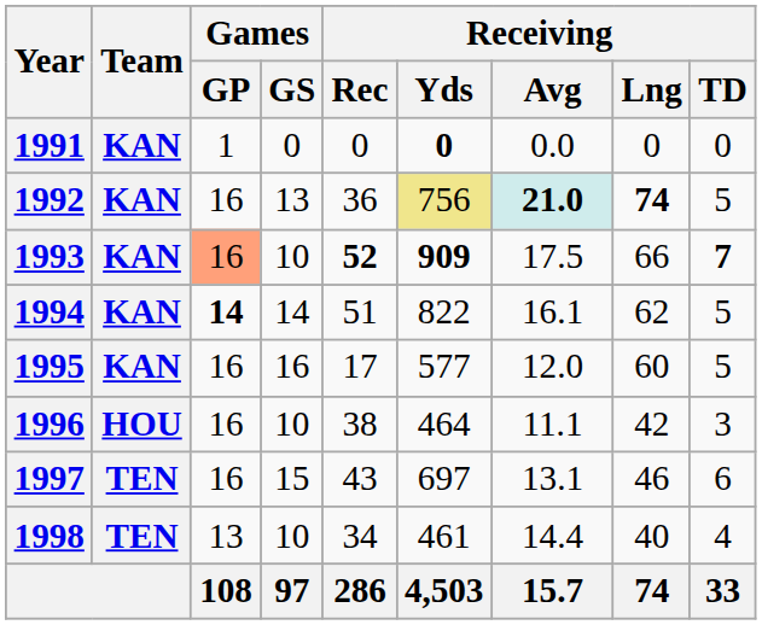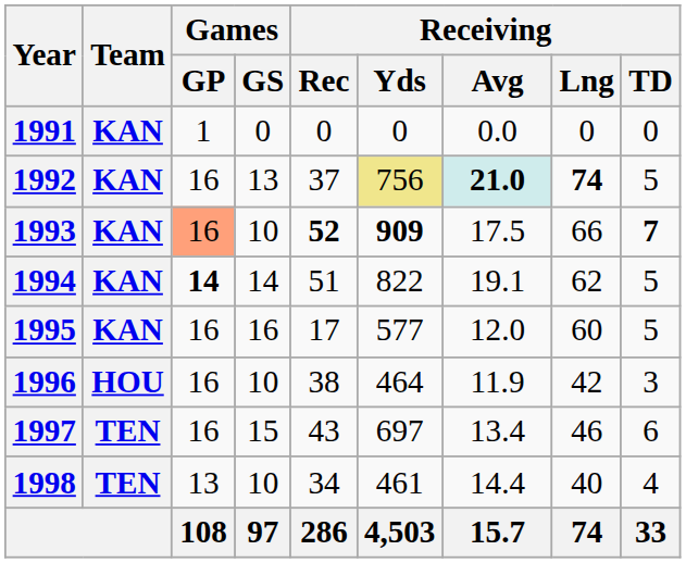1991 | Receiving / Yds: bold -> normal
1992 | Receiving / Rec: 36 -> 37
1994 | Receiving / Avg: 16.1 -> 19.1
1996 | Receiving / Avg: 11.1 -> 11.9
1997 | Receiving / Avg: 13.1 -> 13.4
